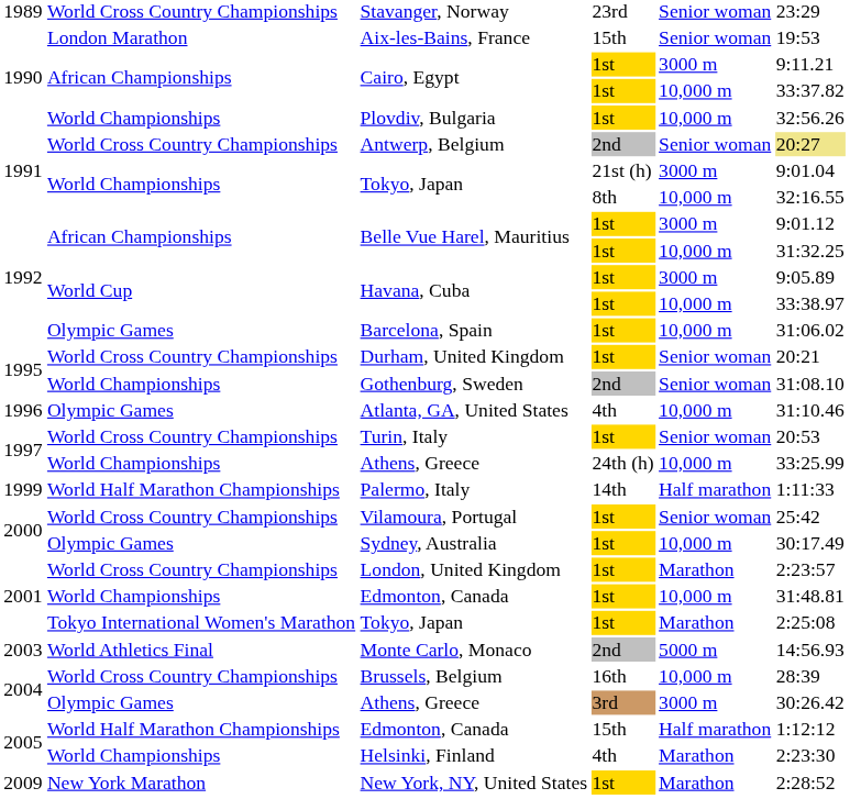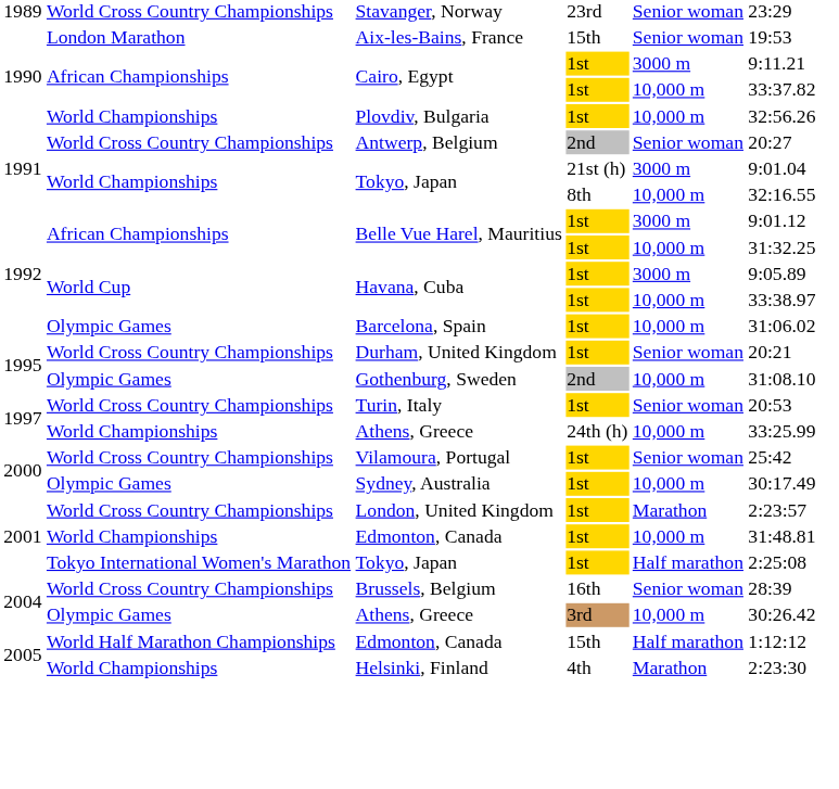Antwerp, Belgium | column 6: khaki background -> no background
Gothenburg, Sweden | column 2: World Championships -> Olympic Games
Gothenburg, Sweden | column 5: Senior woman -> 10,000 m
- row: 1996 | Olympic Games | Atlanta, GA, United States | 4th | 10,000 m | 31:10.46
- row: 1999 | World Half Marathon Championships | Palermo, Italy | 14th | Half marathon | 1:11:33
Tokyo, Japan / 1st | column 5: Marathon -> Half marathon
- row: 2003 | World Athletics Final | Monte Carlo, Monaco | 2nd | 5000 m | 14:56.93
Brussels, Belgium | column 5: 10,000 m -> Senior woman
Athens, Greece / 3rd | column 5: 3000 m -> 10,000 m
- row: 2009 | New York Marathon | New York, NY, United States | 1st | Marathon | 2:28:52
